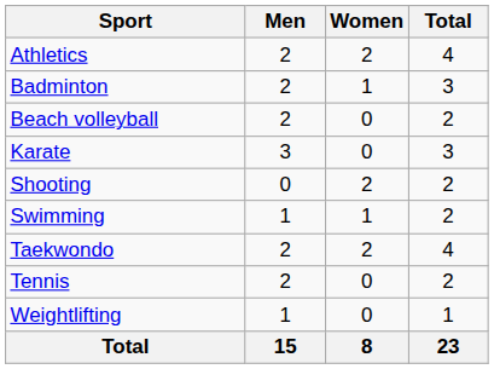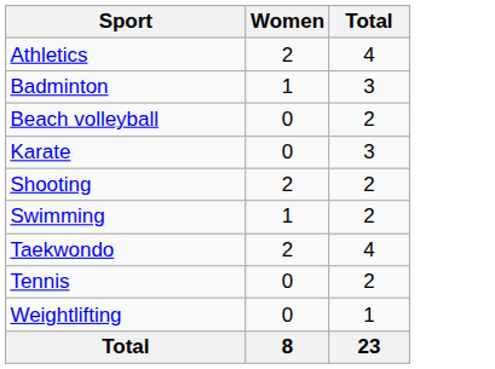- column: Men | 2 | 2 | 2 | 3 | 0 | 1 | 2 | 2 | 1 | 15
